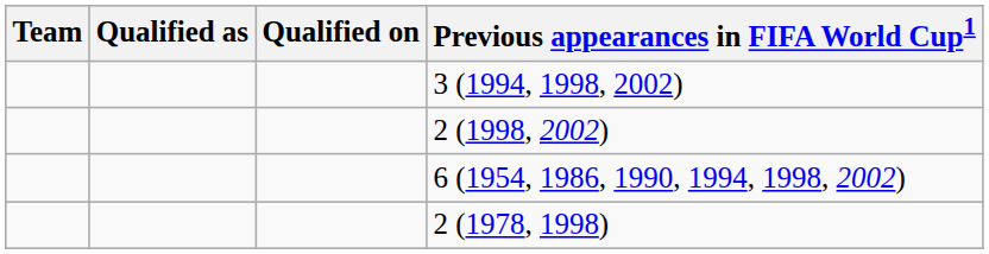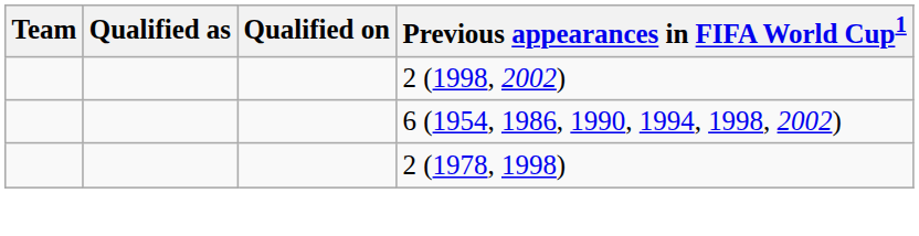- row: 3 (1994, 1998, 2002)
